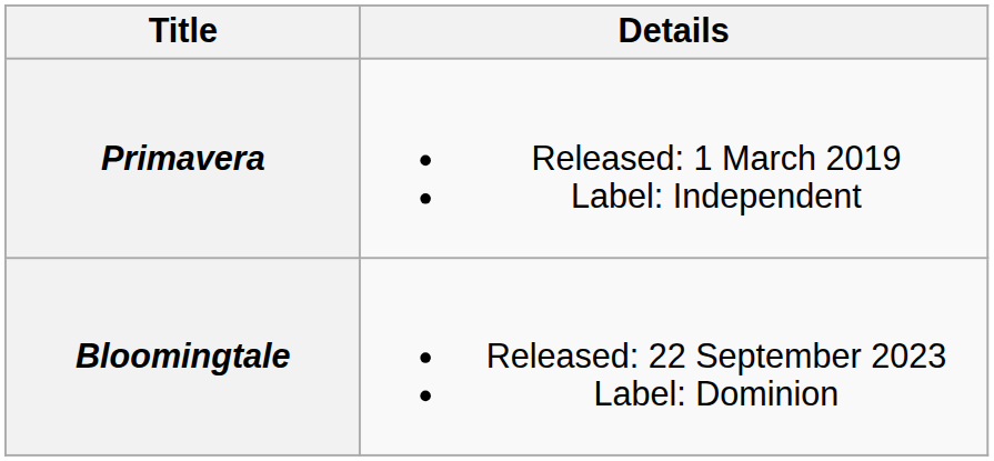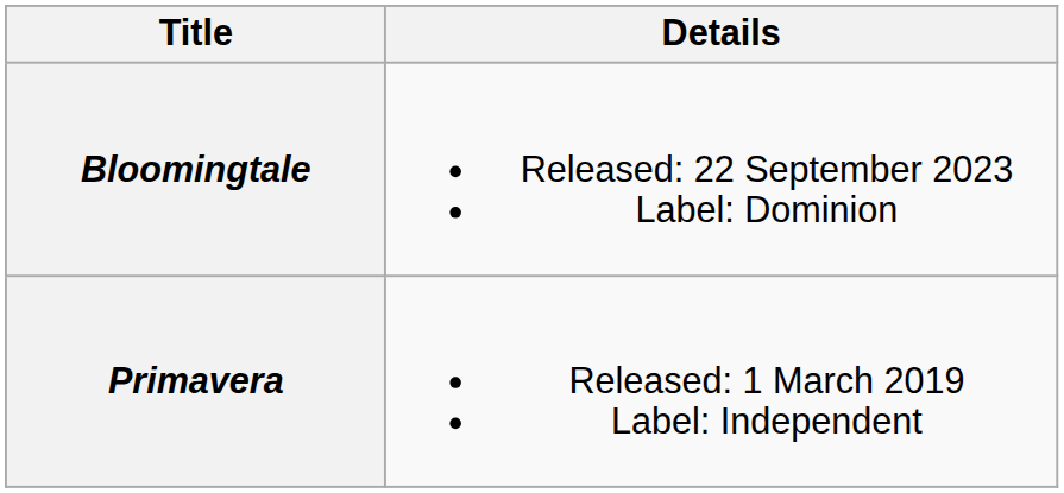rows swapped: Primavera <-> Bloomingtale
